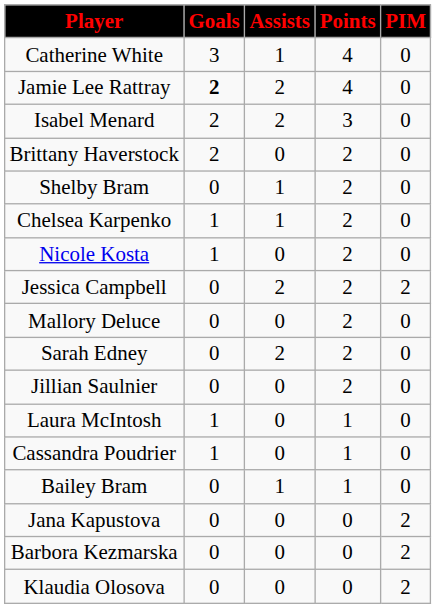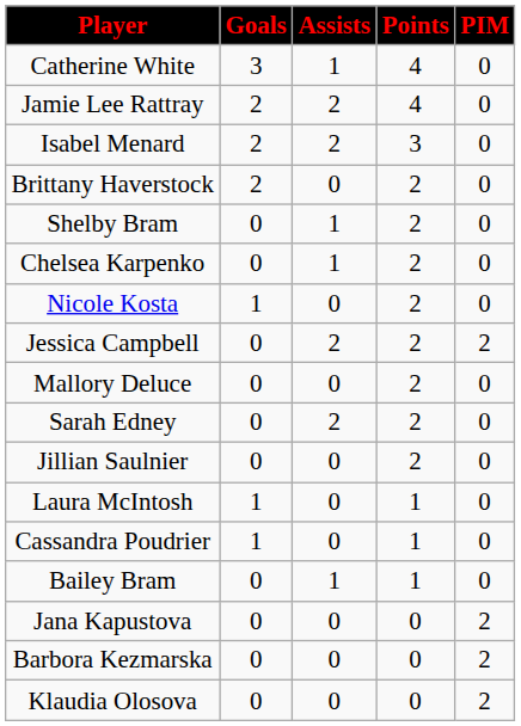Jamie Lee Rattray | Goals: bold -> normal
Chelsea Karpenko | Goals: 1 -> 0
